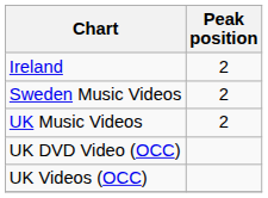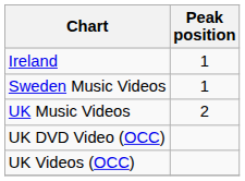Ireland | Peak position: 2 -> 1
Sweden Music Videos | Peak position: 2 -> 1
